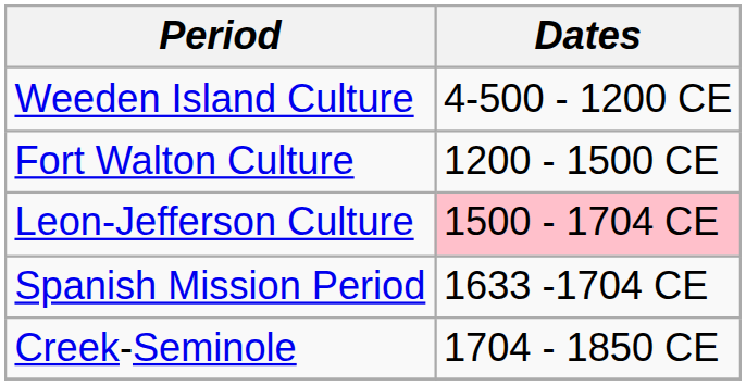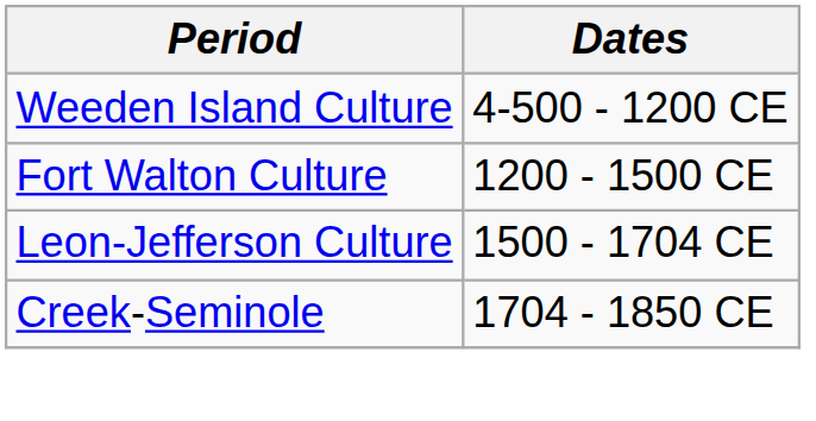Leon-Jefferson Culture | Dates: pink background -> no background
- row: Spanish Mission Period | 1633 -1704 CE
